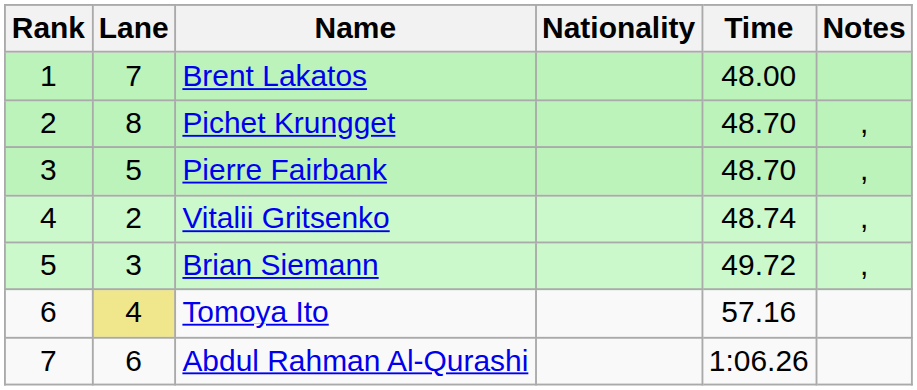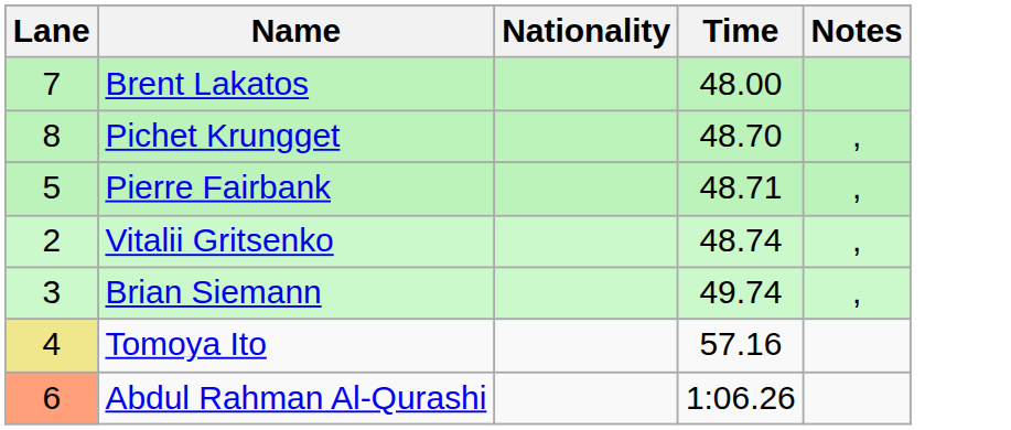- column: Rank | 1 | 2 | 3 | 4 | 5 | 6 | 7
Pierre Fairbank | Time: 48.70 -> 48.71
Brian Siemann | Time: 49.72 -> 49.74
Abdul Rahman Al-Qurashi | Lane: no background -> lightsalmon background
